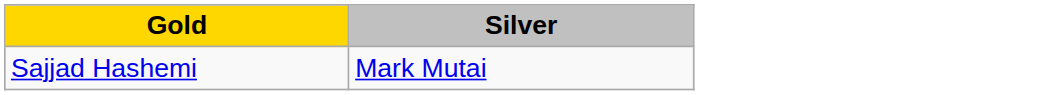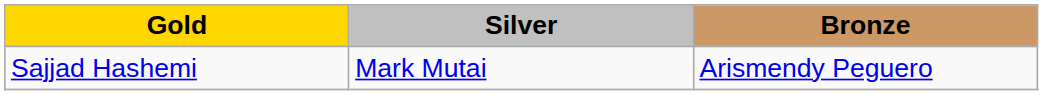+ column: Bronze | Arismendy Peguero
